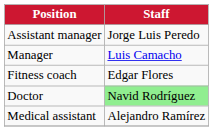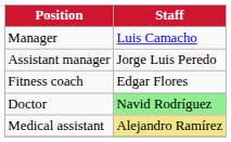rows swapped: Manager <-> Assistant manager
Medical assistant | Staff: no background -> khaki background
